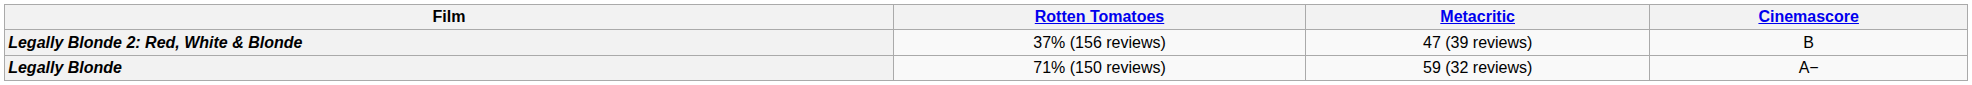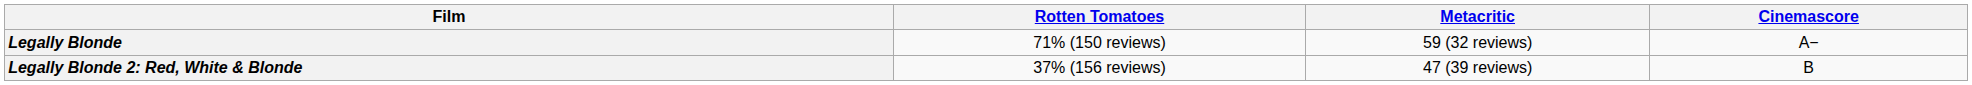rows swapped: Legally Blonde <-> Legally Blonde 2: Red, White & Blonde
